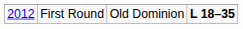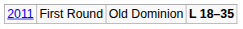First Round | column 1: 2012 -> 2011
